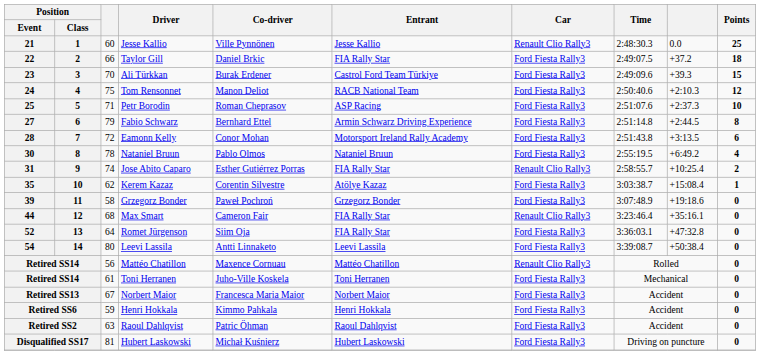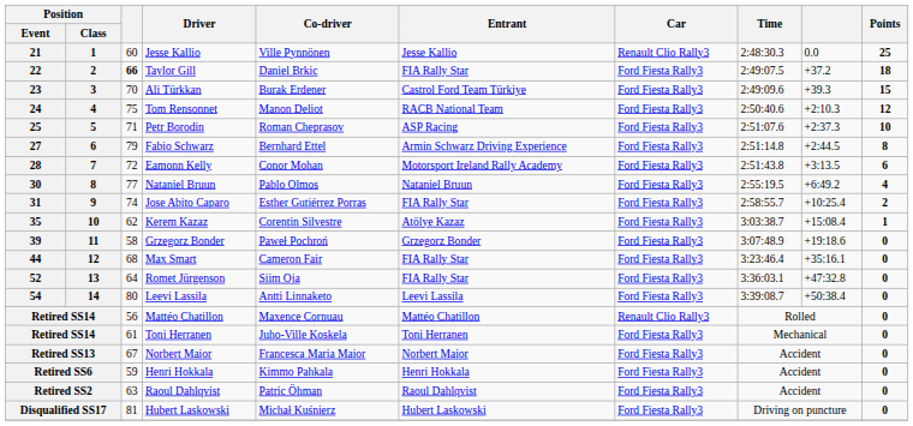22 | column 3: normal -> bold
30 | column 3: 78 -> 77
31 | Car: Renault Clio Rally3 -> Ford Fiesta Rally3
44 | Car: Renault Clio Rally3 -> Ford Fiesta Rally3
